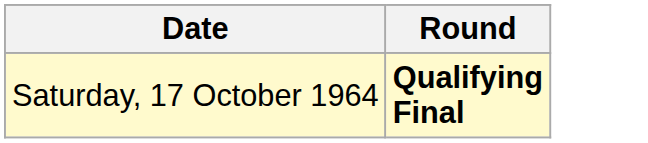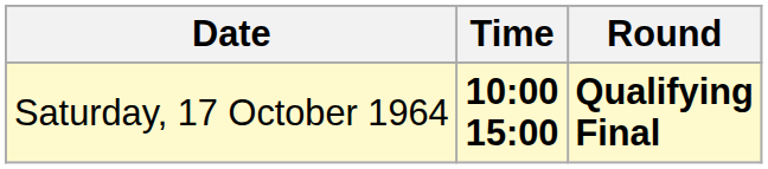+ column: Time | 10:00 15:00
